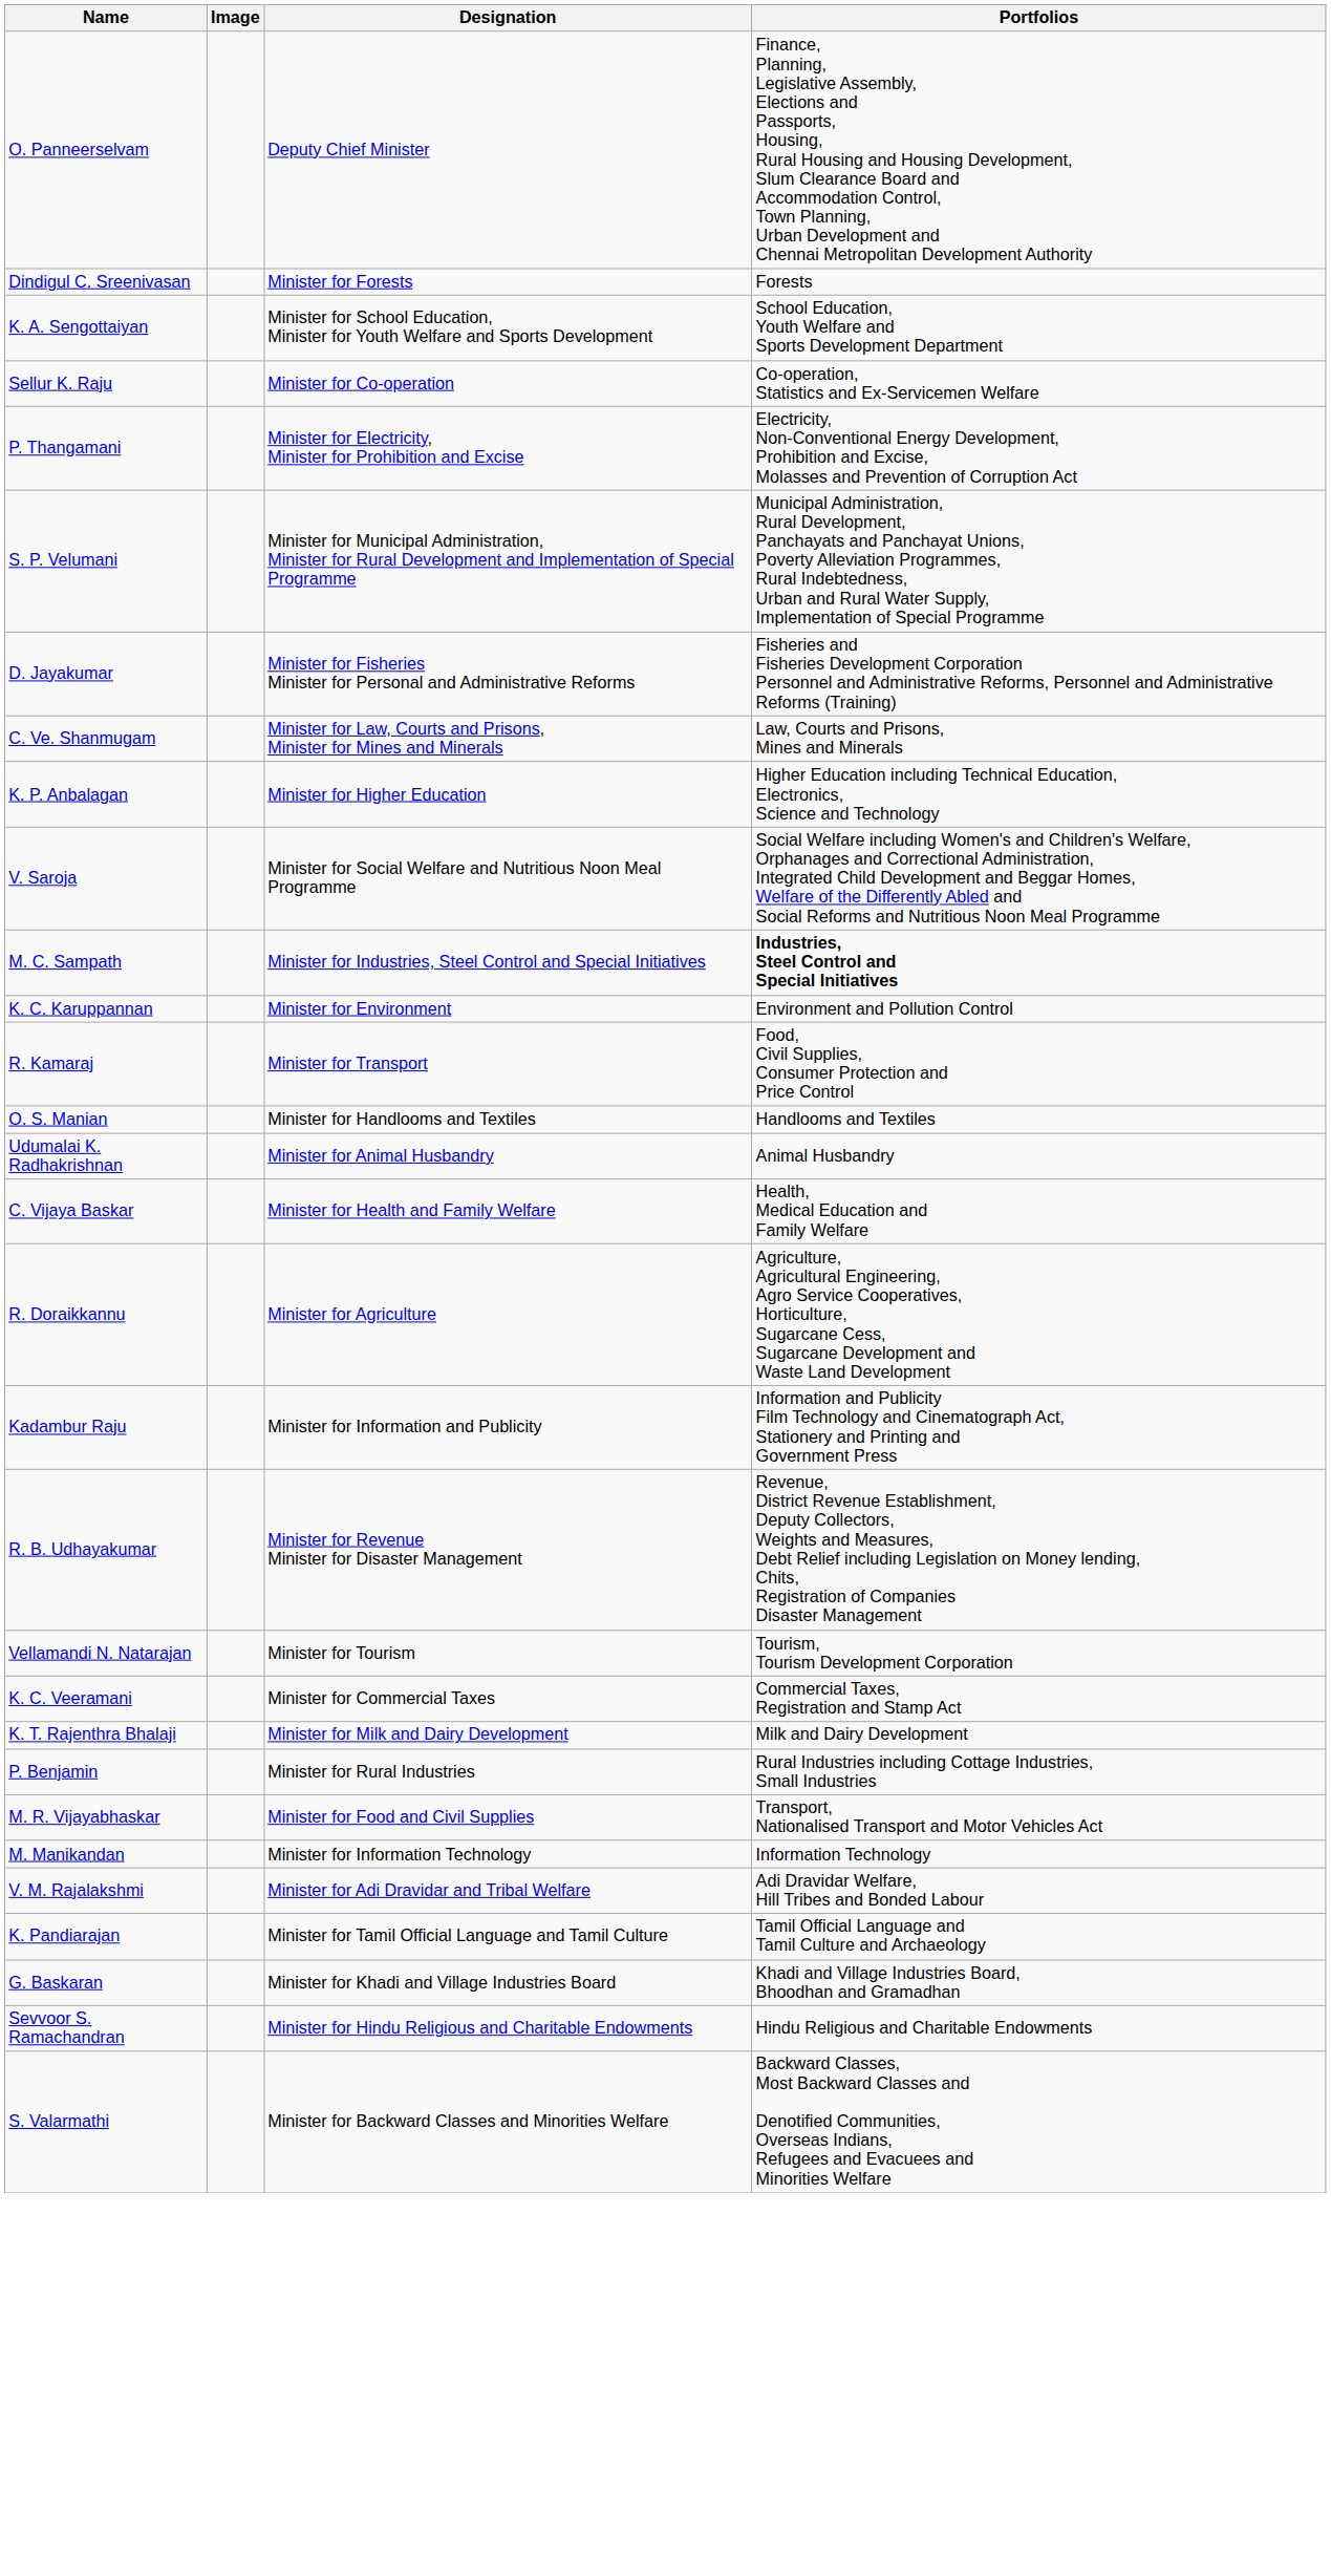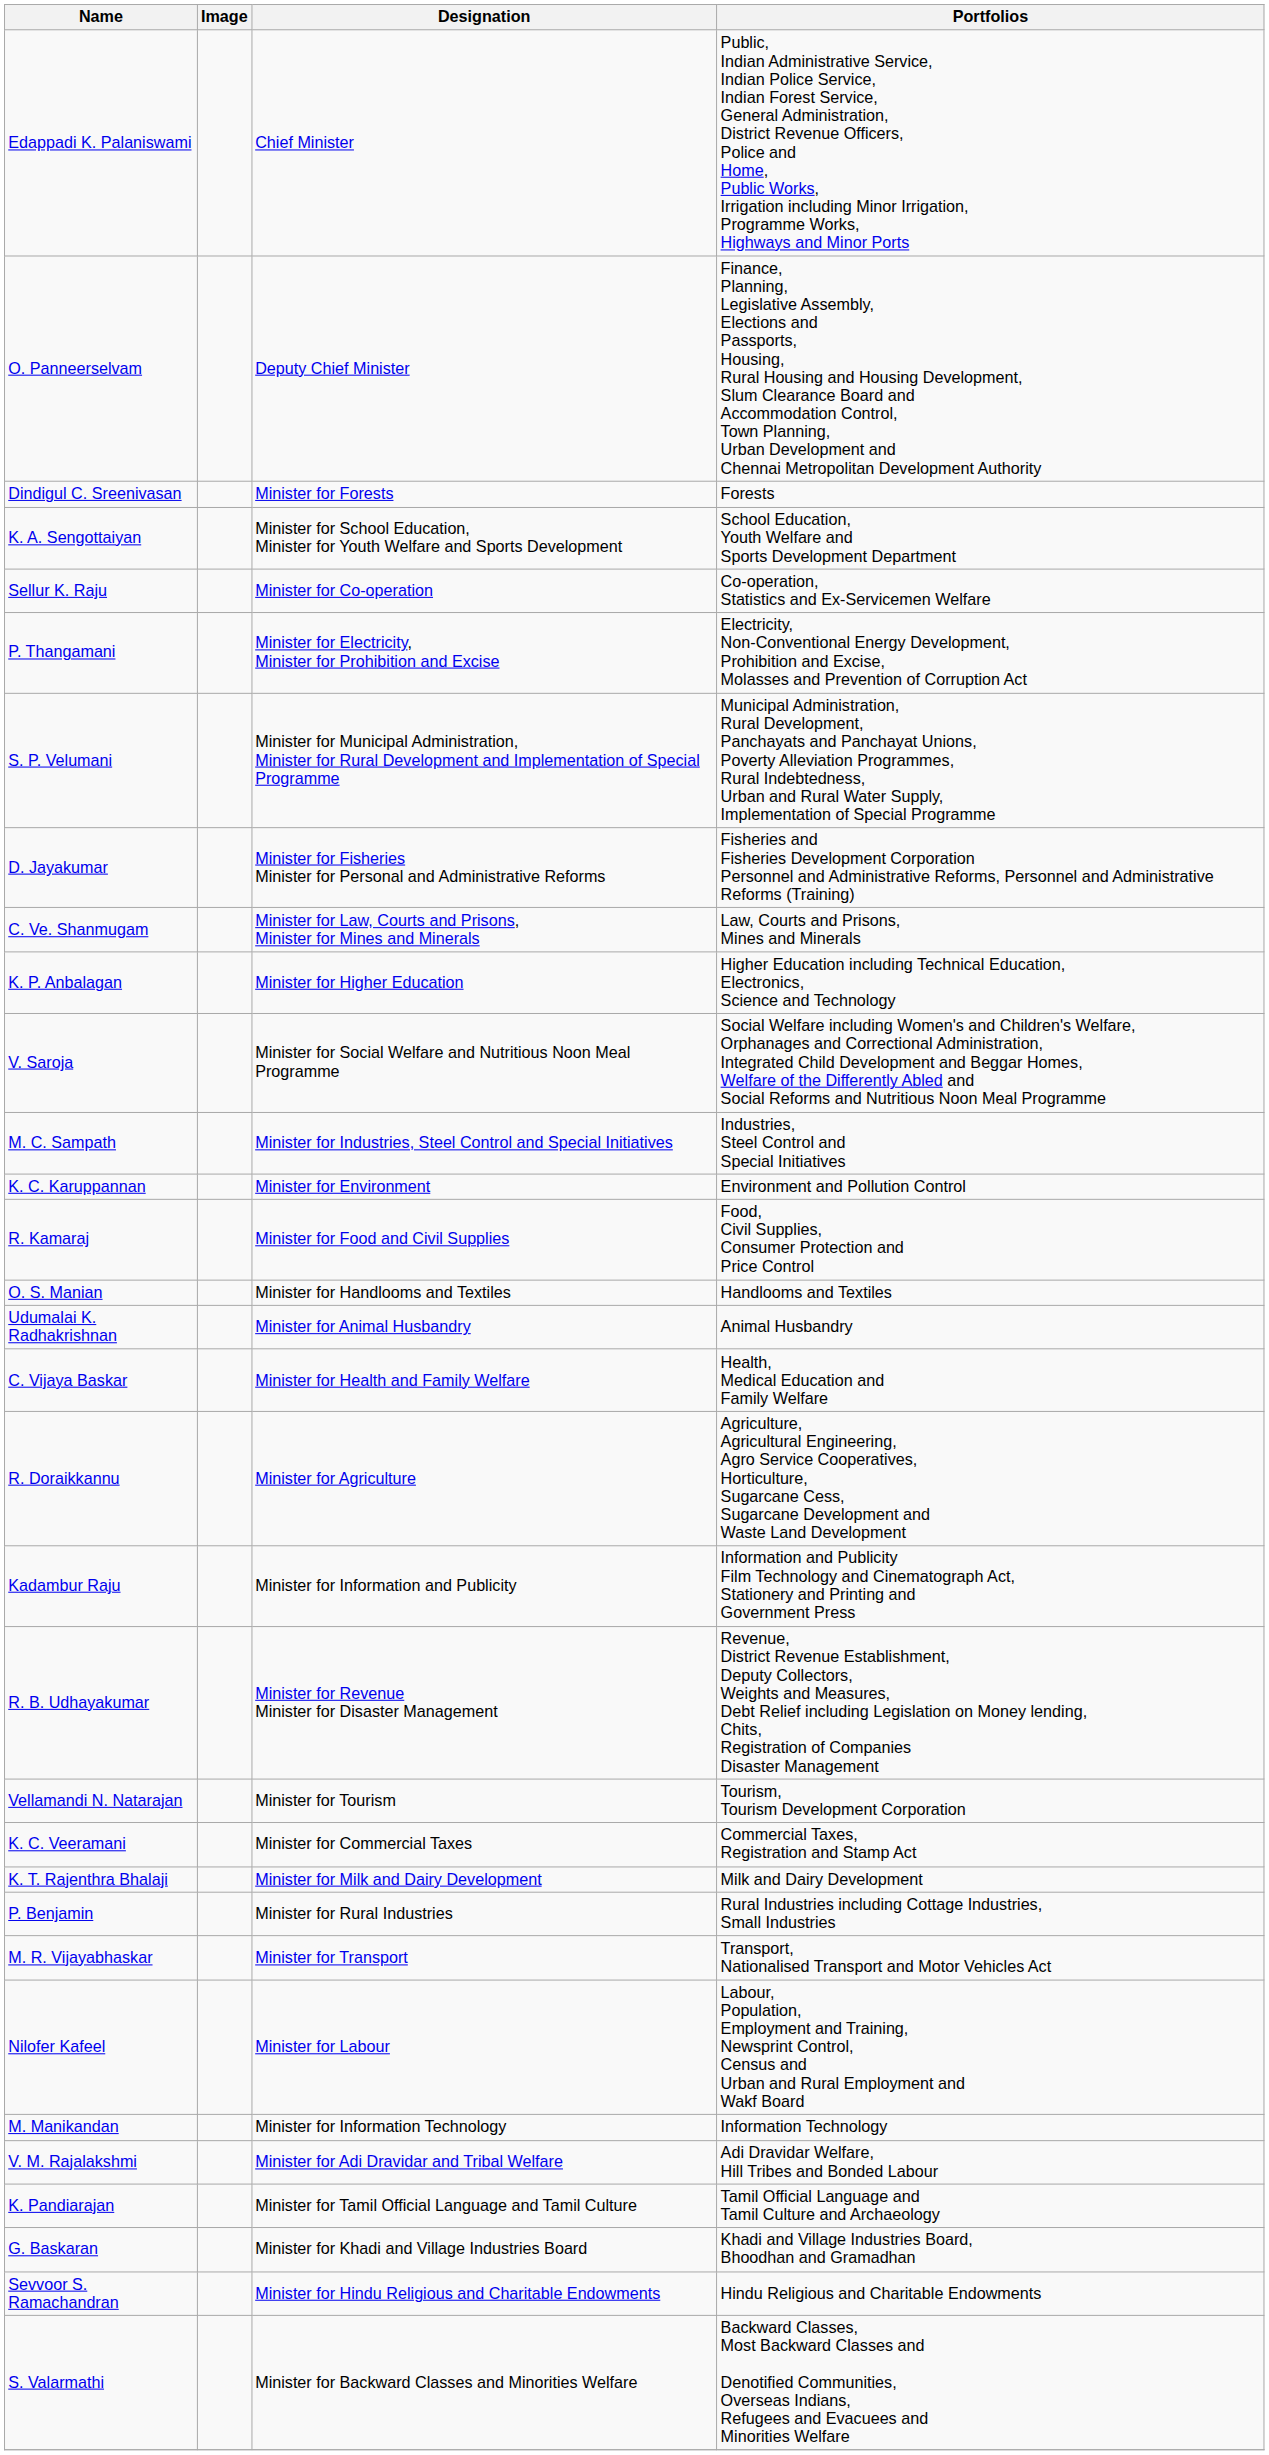+ row: Edappadi K. Palaniswami | Chief Minister | Public, Indian Administrative Service, Indian Police Service, Indian Forest Service, General Administration, District Revenue Officers, Police and Home, Public Works, Irrigation including Minor Irrigation, Programme Works, Highways and Minor Ports
M. C. Sampath | Portfolios: bold -> normal
R. Kamaraj | Designation: Minister for Transport -> Minister for Food and Civil Supplies
M. R. Vijayabhaskar | Designation: Minister for Food and Civil Supplies -> Minister for Transport
+ row: Nilofer Kafeel | Minister for Labour | Labour, Population, Employment and Training, Newsprint Control, Census and Urban and Rural Employment and Wakf Board
